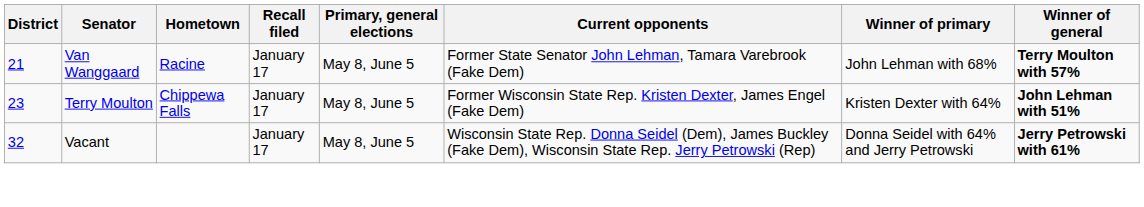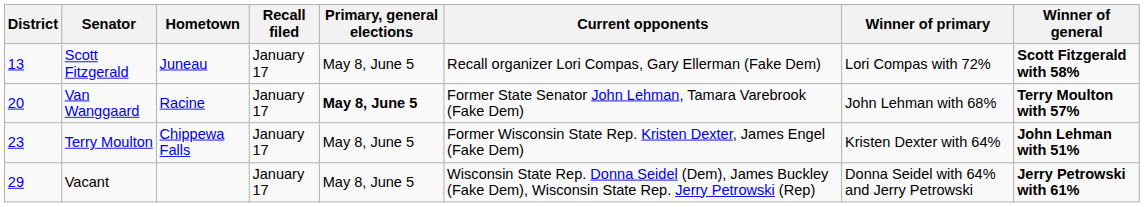+ row: 13 | Scott Fitzgerald | Juneau | January 17 | May 8, June 5 | Recall organizer Lori Compas, Gary Ellerman (Fake Dem) | Lori Compas with 72% | Scott Fitzgerald with 58%
Van Wanggaard | District: 21 -> 20
Van Wanggaard | Primary, general elections: normal -> bold
Vacant | District: 32 -> 29
